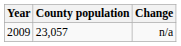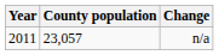n/a | Year: 2009 -> 2011
